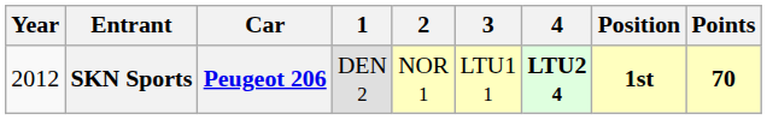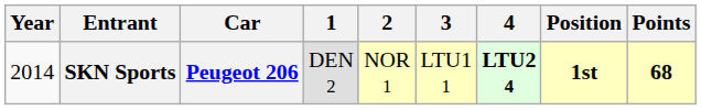SKN Sports | Year: 2012 -> 2014
SKN Sports | Points: 70 -> 68
